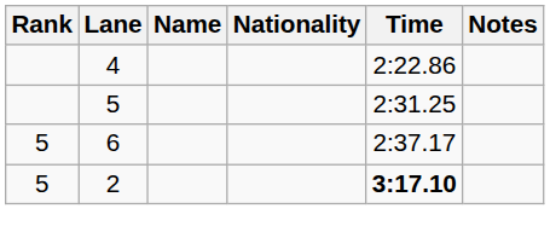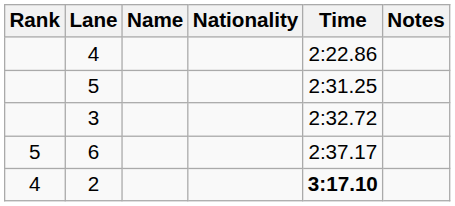+ row: 3 | 2:32.72
2 | Rank: 5 -> 4
